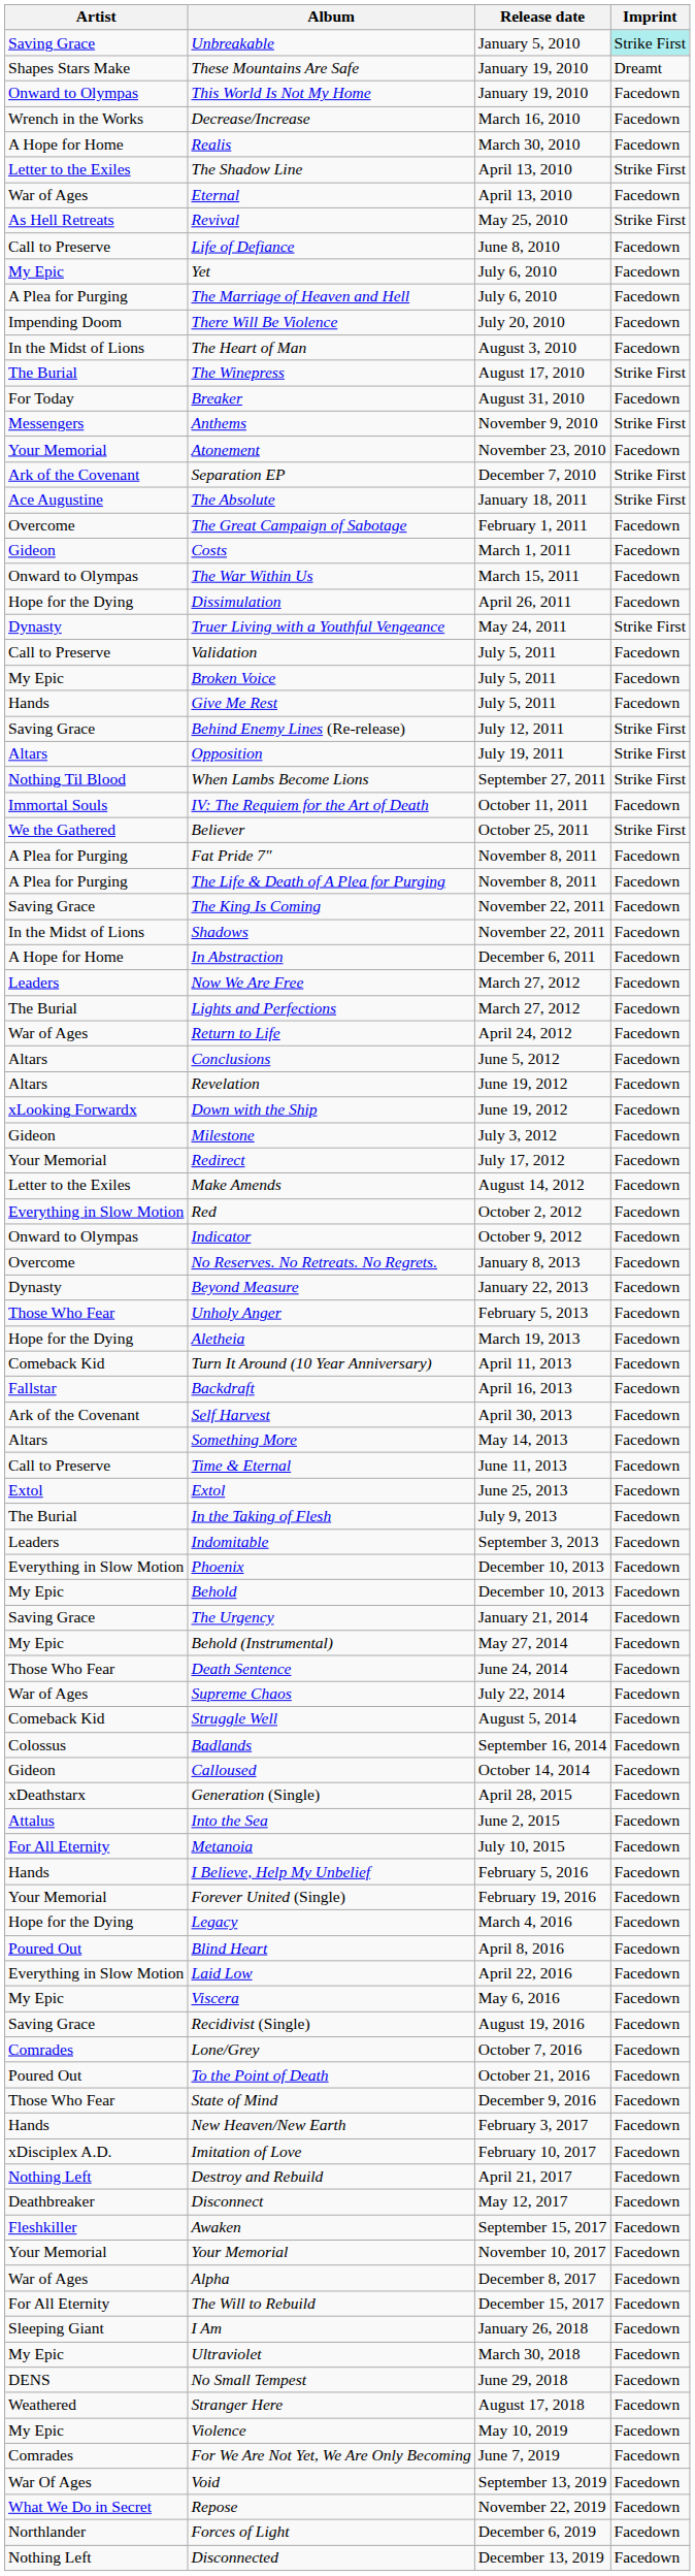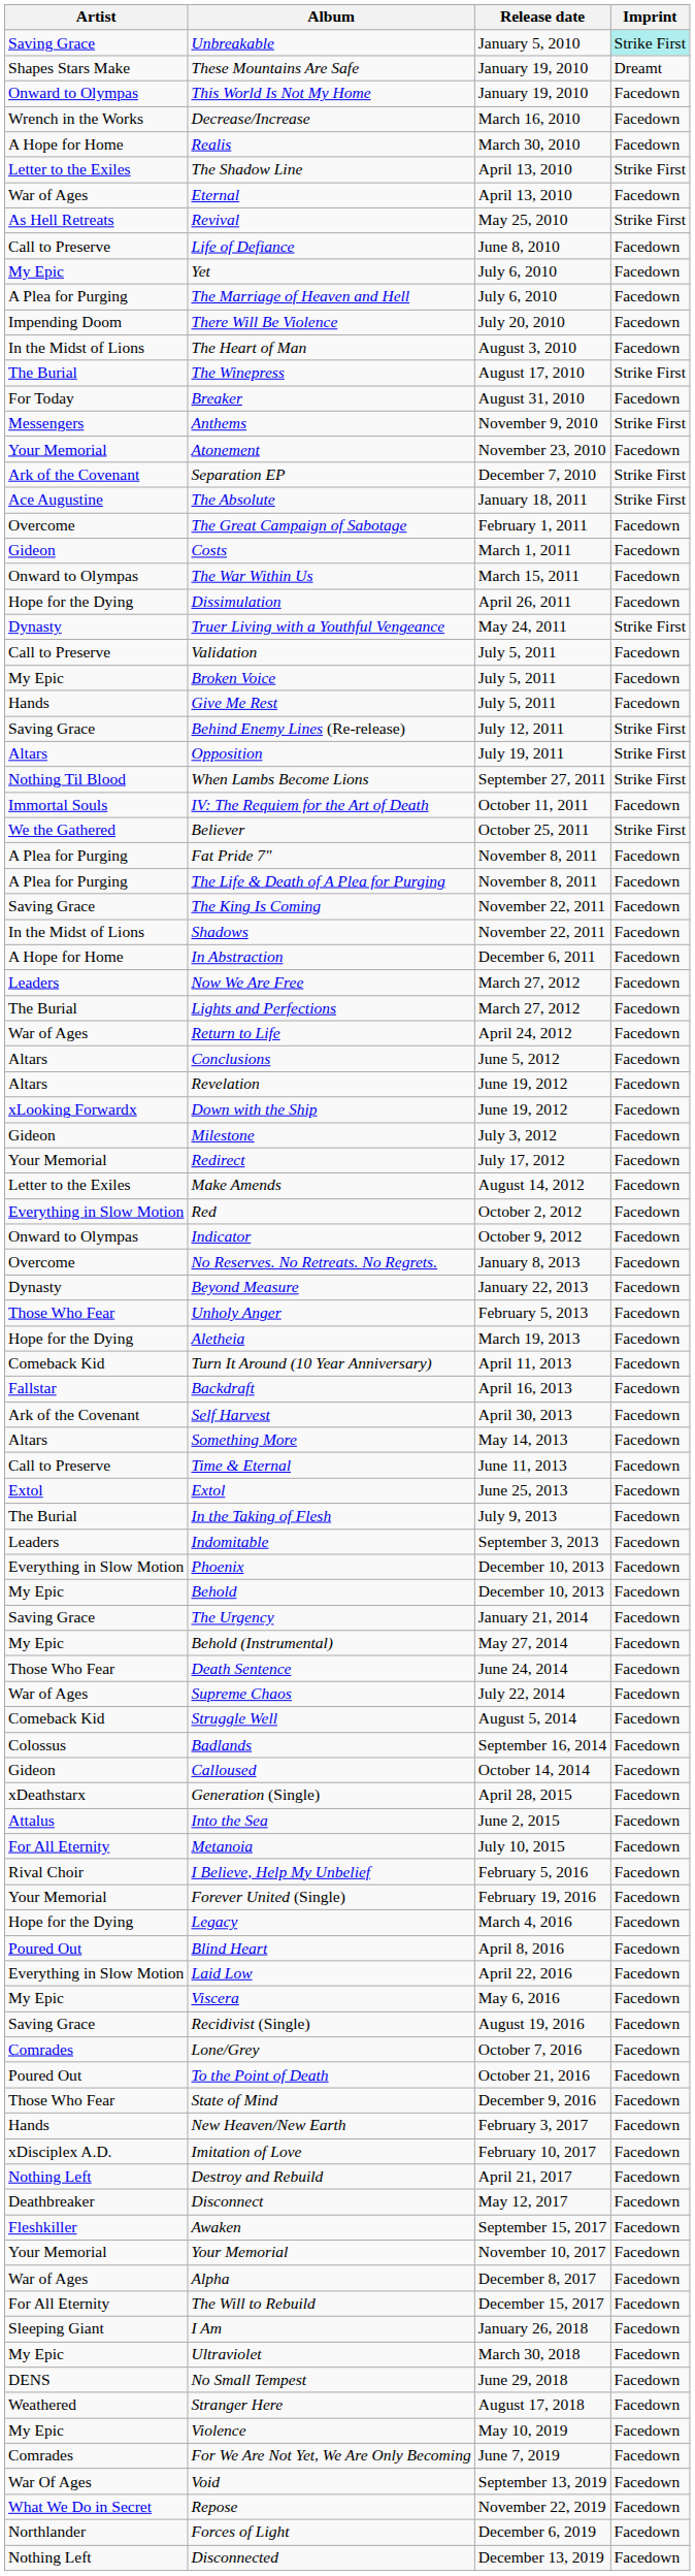I Believe, Help My Unbelief | Artist: Hands -> Rival Choir
